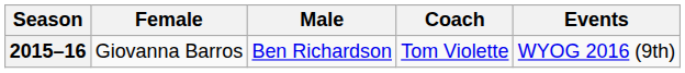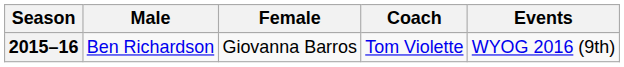columns swapped: Female <-> Male
